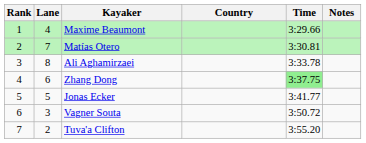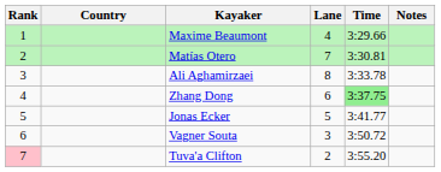columns swapped: Lane <-> Country
Tuva'a Clifton | Rank: no background -> pink background
